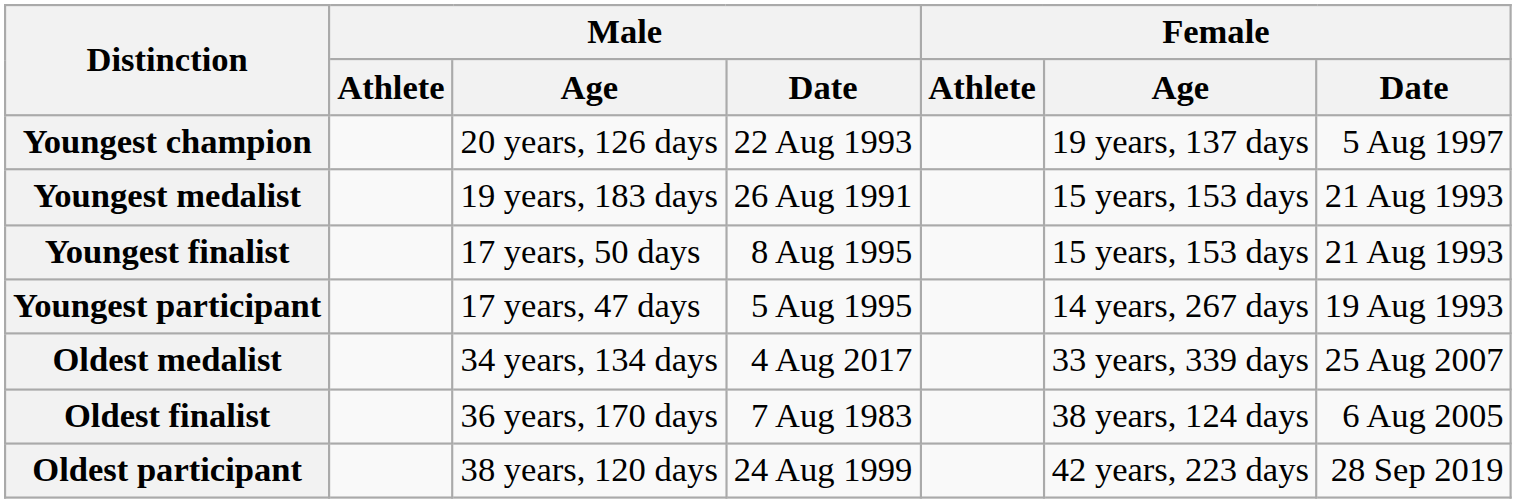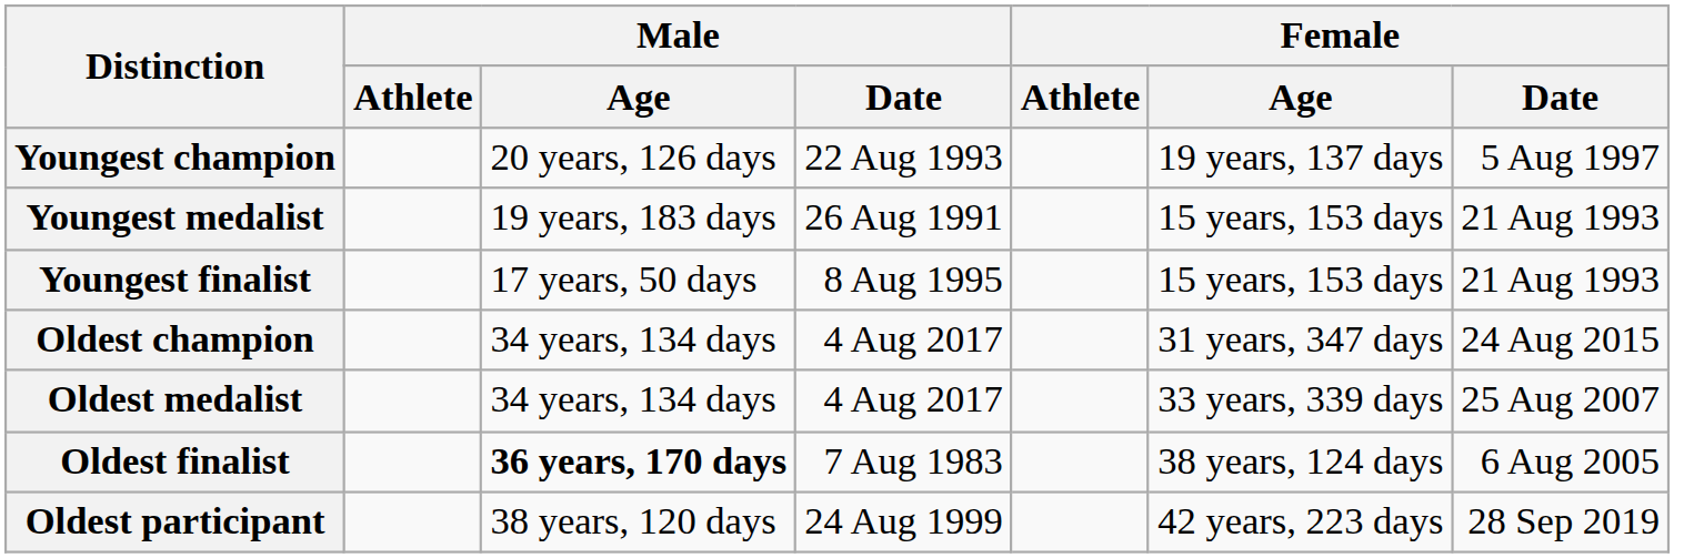- row: Youngest participant | 17 years, 47 days | 5 Aug 1995 | 14 years, 267 days | 19 Aug 1993
+ row: Oldest champion | 34 years, 134 days | 4 Aug 2017 | 31 years, 347 days | 24 Aug 2015
Oldest finalist | Male / Age: normal -> bold
